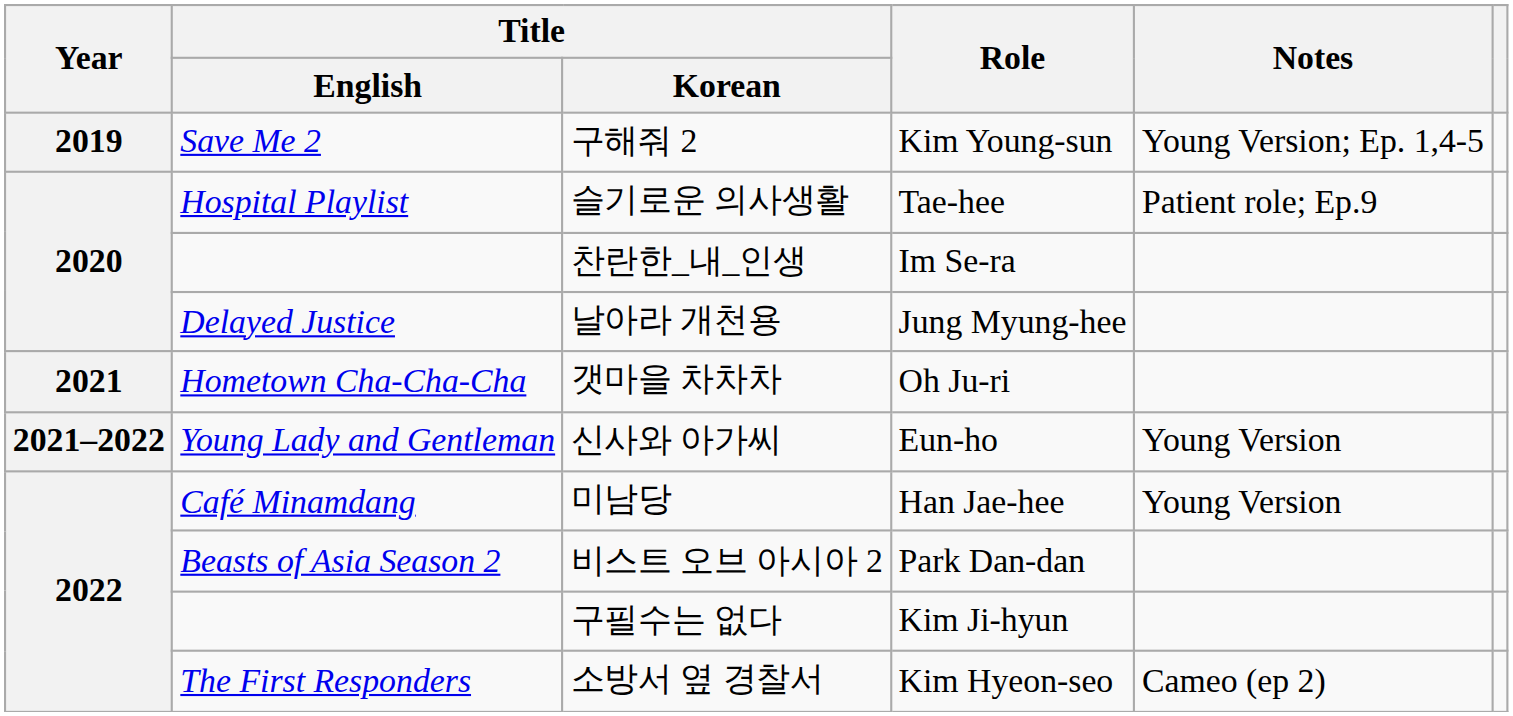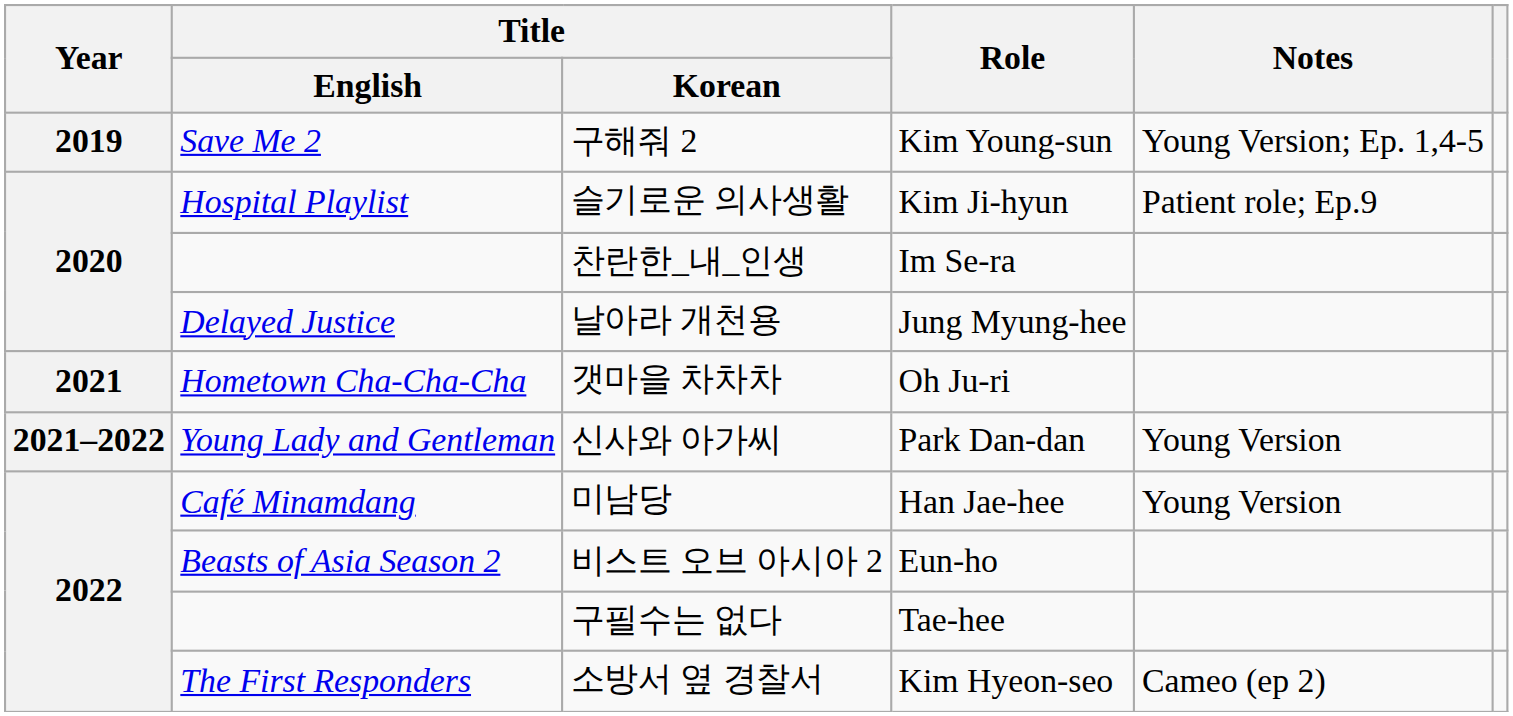슬기로운 의사생활 | Role: Tae-hee -> Kim Ji-hyun
신사와 아가씨 | Role: Eun-ho -> Park Dan-dan
비스트 오브 아시아 2 | Role: Park Dan-dan -> Eun-ho
구필수는 없다 | Role: Kim Ji-hyun -> Tae-hee
